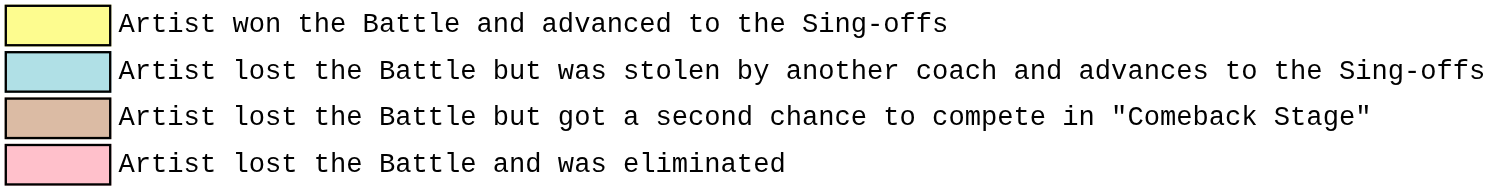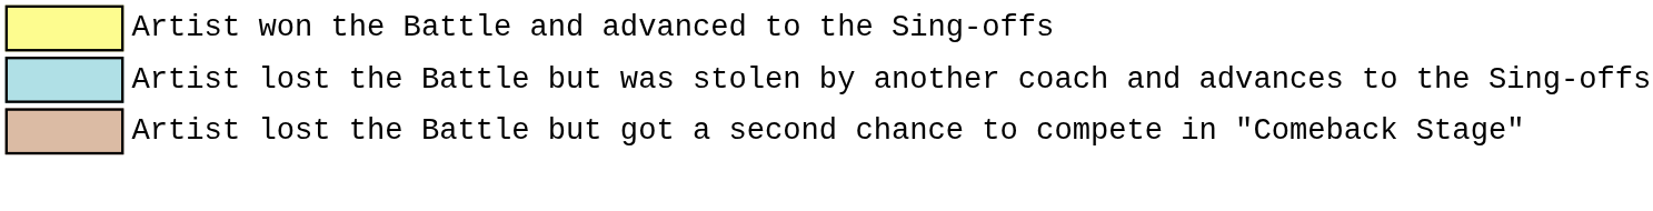- row: Artist lost the Battle and was eliminated
